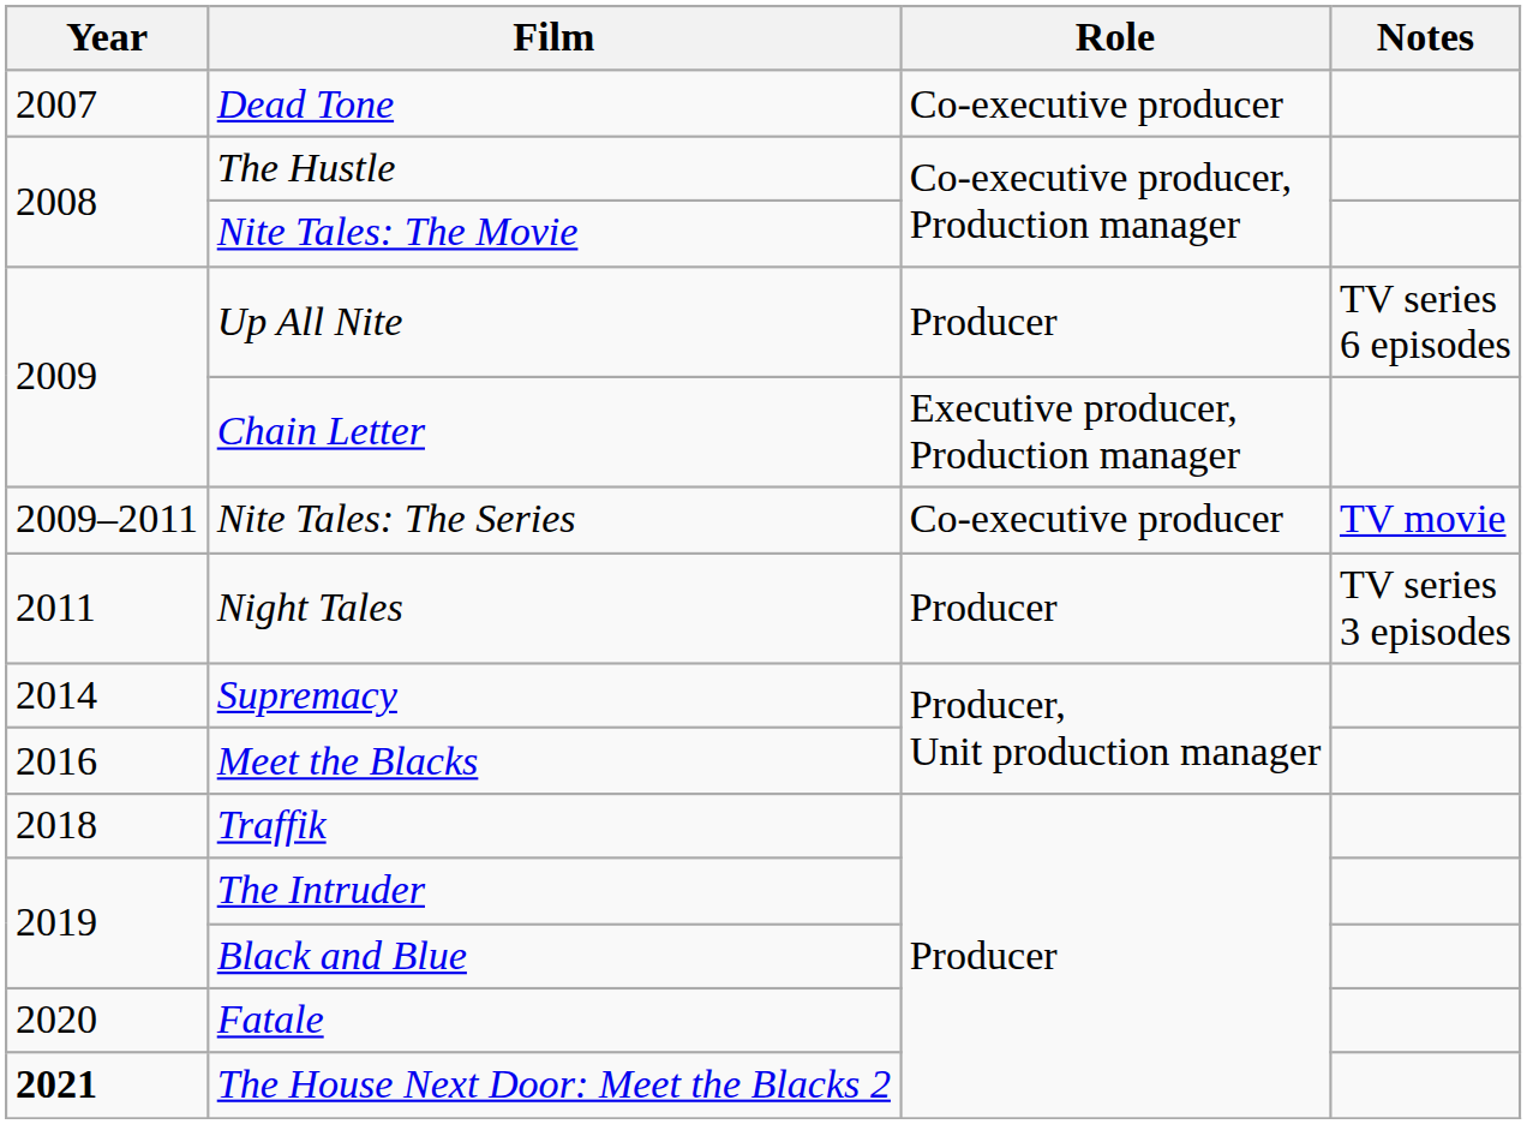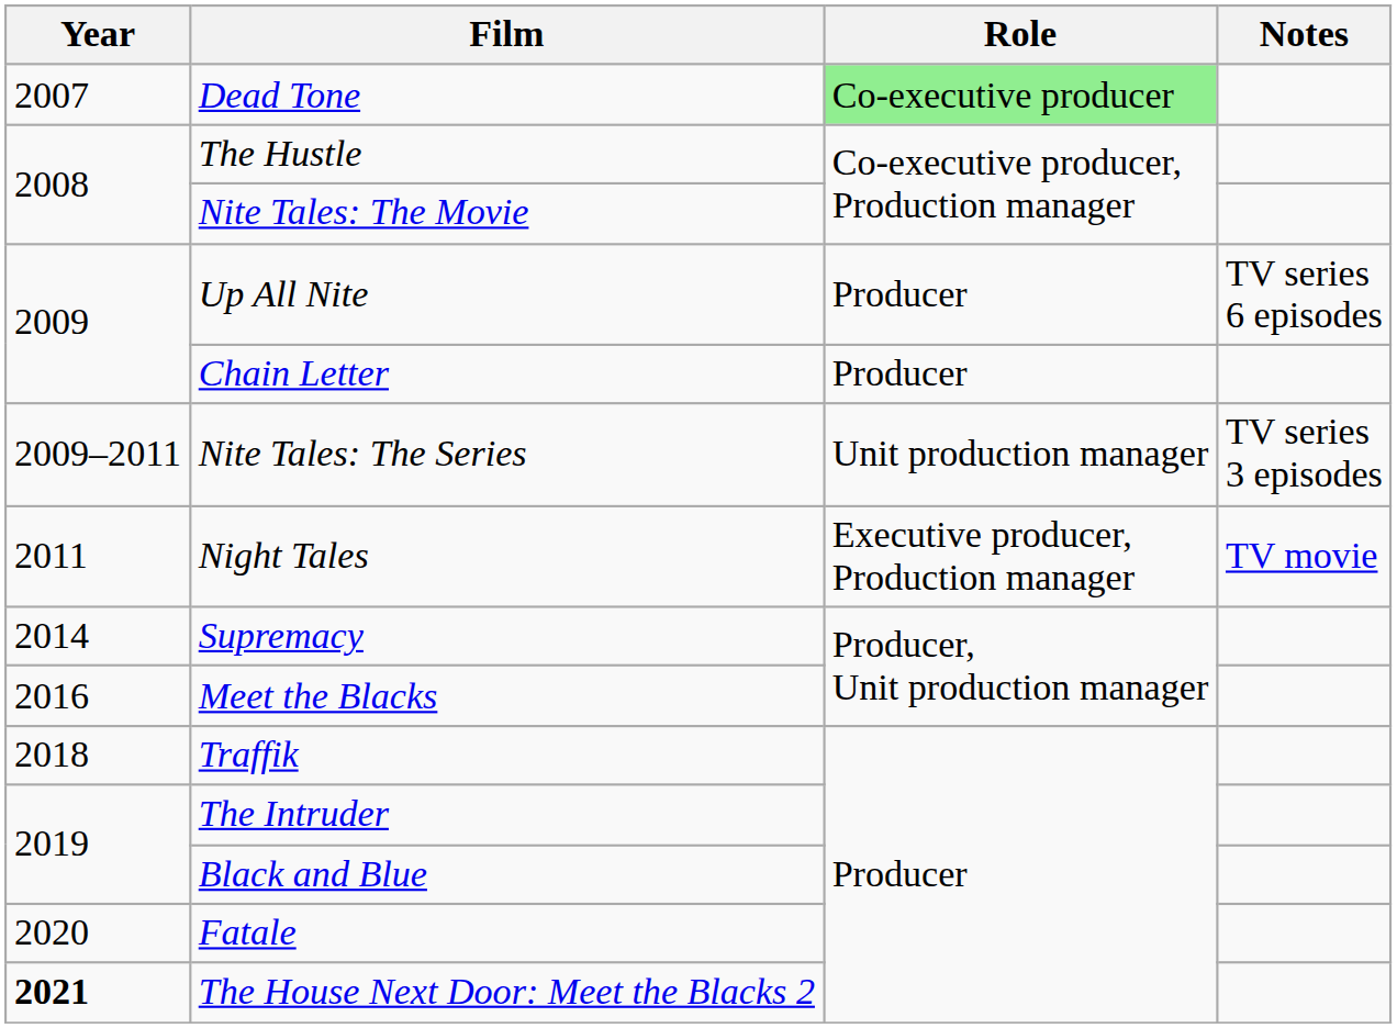Dead Tone | Role: no background -> lightgreen background
Chain Letter | Role: Executive producer, Production manager -> Producer
Nite Tales: The Series | Role: Co-executive producer -> Unit production manager
Nite Tales: The Series | Notes: TV movie -> TV series 3 episodes
Night Tales | Role: Producer -> Executive producer, Production manager
Night Tales | Notes: TV series 3 episodes -> TV movie
